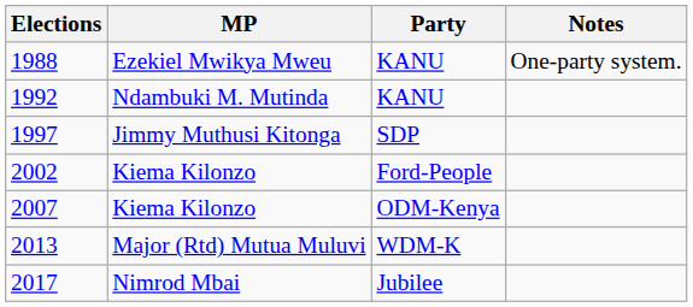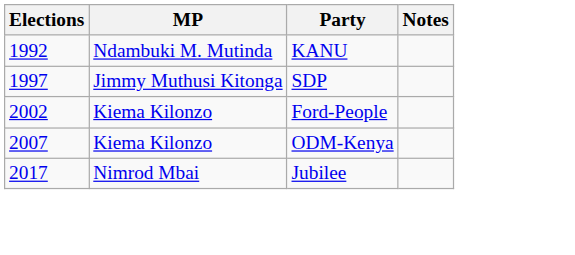- row: 1988 | Ezekiel Mwikya Mweu | KANU | One-party system.
- row: 2013 | Major (Rtd) Mutua Muluvi | WDM-K
